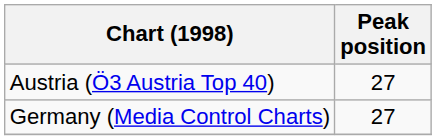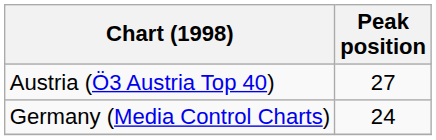Germany (Media Control Charts) | Peak position: 27 -> 24
